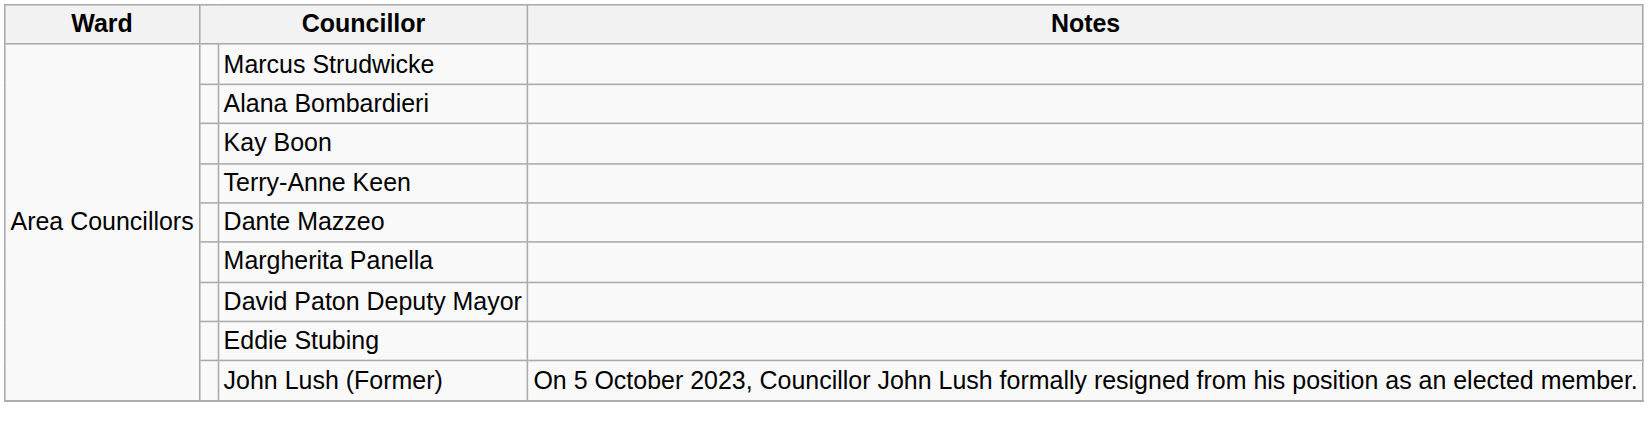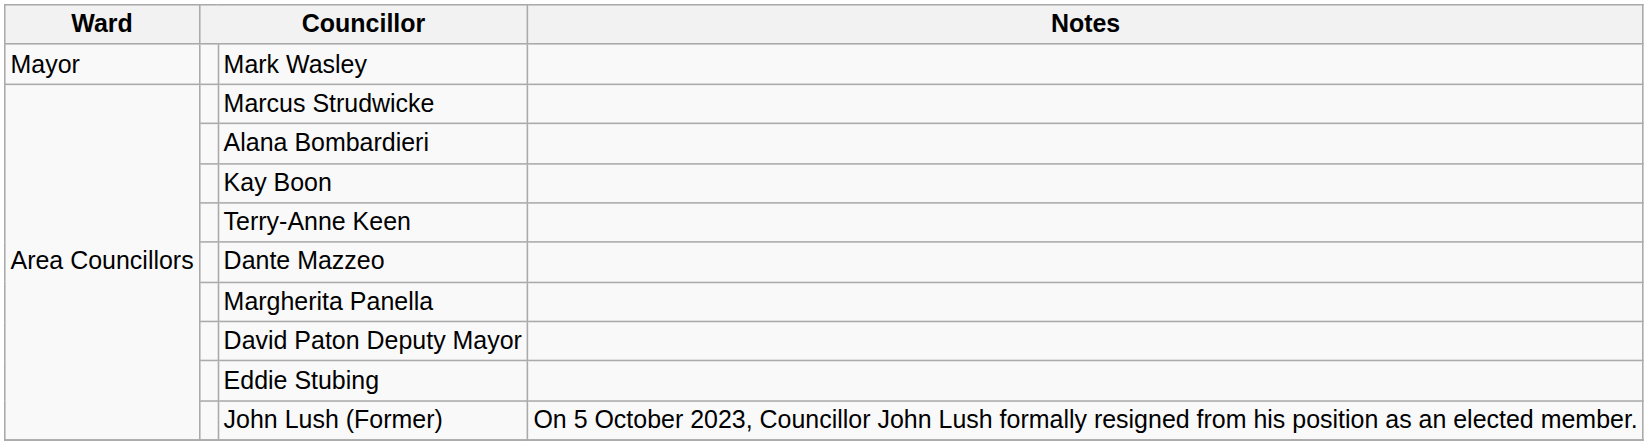+ row: Mayor | Mark Wasley
